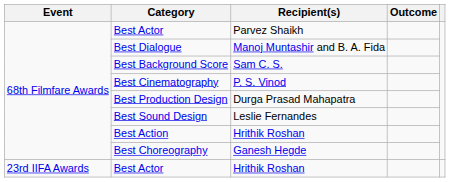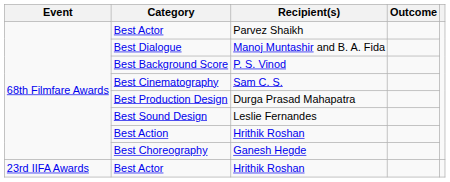Best Background Score | Recipient(s): Sam C. S. -> P. S. Vinod
Best Cinematography | Recipient(s): P. S. Vinod -> Sam C. S.
